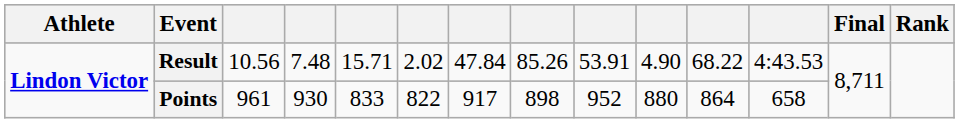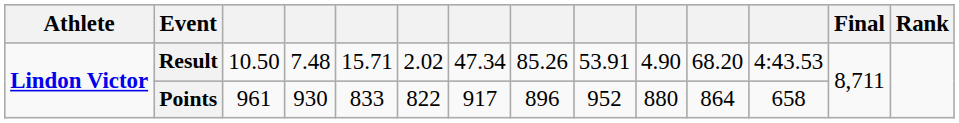Result | column 3: 10.56 -> 10.50
Result | column 7: 47.84 -> 47.34
Result | column 11: 68.22 -> 68.20
Points | column 8: 898 -> 896
